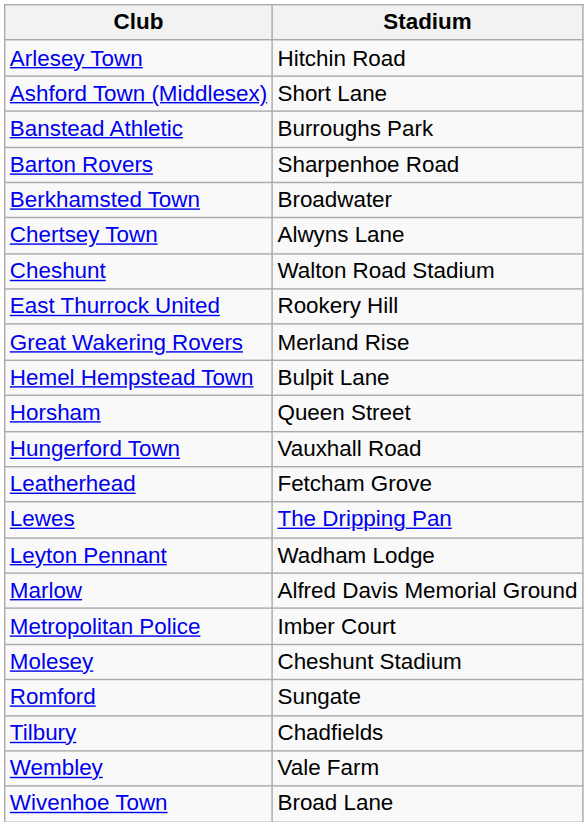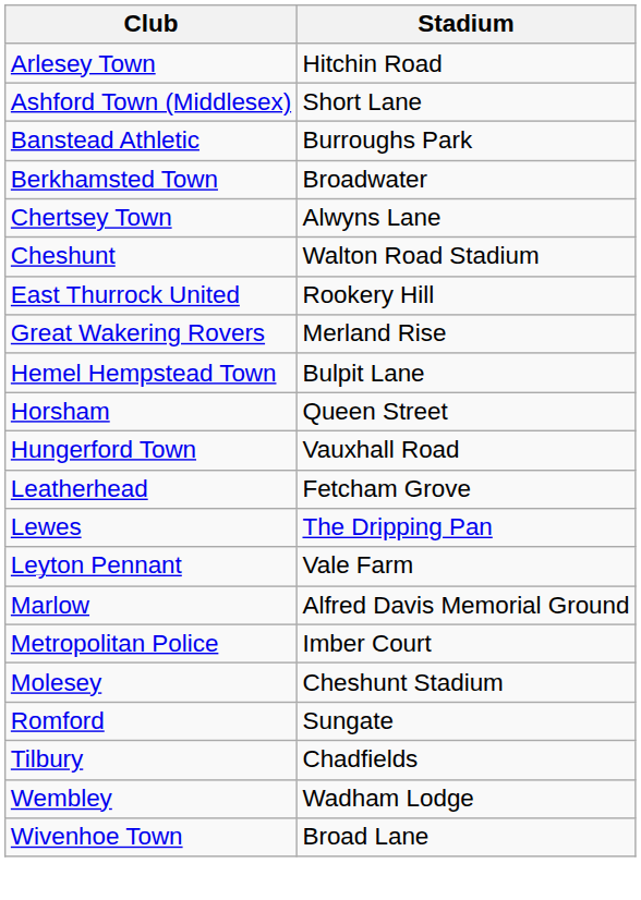- row: Barton Rovers | Sharpenhoe Road
Leyton Pennant | Stadium: Wadham Lodge -> Vale Farm
Wembley | Stadium: Vale Farm -> Wadham Lodge
